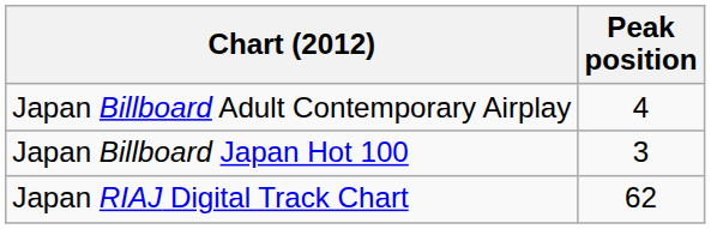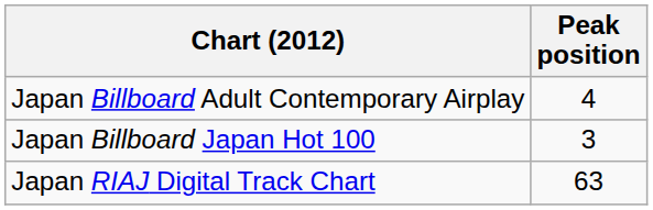Japan RIAJ Digital Track Chart | Peak position: 62 -> 63
